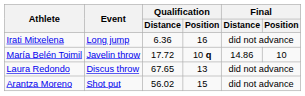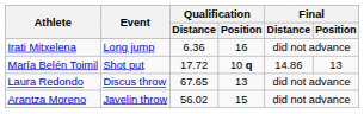María Belén Toimil | Event: Javelin throw -> Shot put
María Belén Toimil | Final / Position: 10 -> 13
Arantza Moreno | Event: Shot put -> Javelin throw
